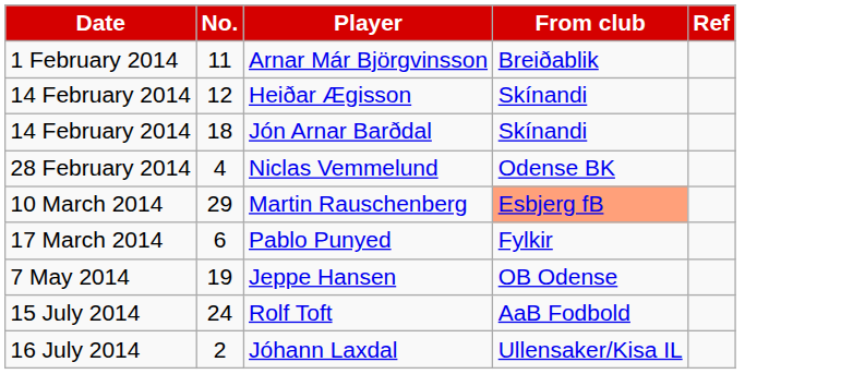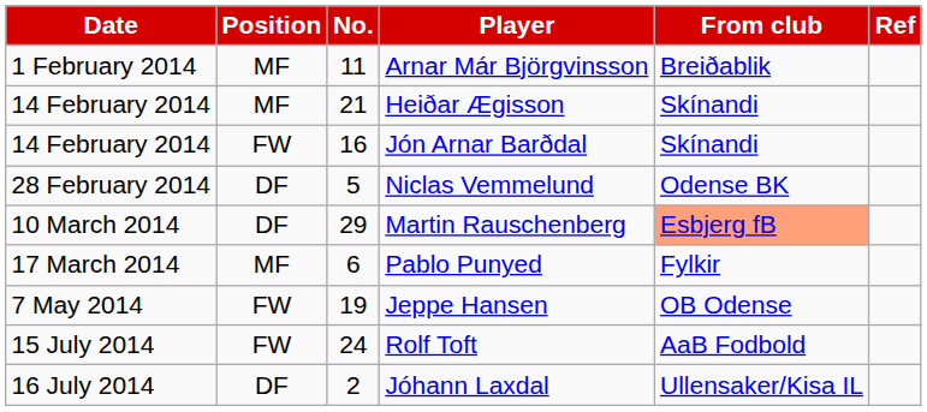+ column: Position | MF | MF | FW | DF | DF | MF | FW | FW | DF
Heiðar Ægisson | No.: 12 -> 21
Jón Arnar Barðdal | No.: 18 -> 16
Niclas Vemmelund | No.: 4 -> 5
